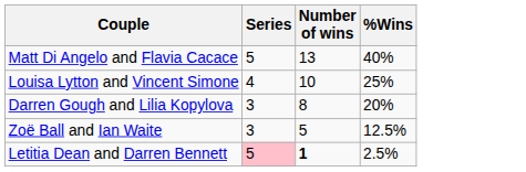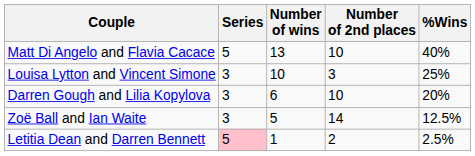+ column: Number of 2nd places | 10 | 3 | 10 | 14 | 2
Louisa Lytton and Vincent Simone | Series: 4 -> 3
Darren Gough and Lilia Kopylova | Number of wins: 8 -> 6
Letitia Dean and Darren Bennett | Number of wins: bold -> normal
